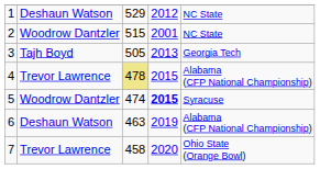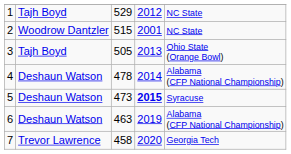1 | column 2: Deshaun Watson -> Tajh Boyd
3 | column 5: Georgia Tech -> Ohio State (Orange Bowl)
4 | column 2: Trevor Lawrence -> Deshaun Watson
4 | column 3: khaki background -> no background
4 | column 4: 2015 -> 2014
5 | column 2: Woodrow Dantzler -> Deshaun Watson
5 | column 3: 474 -> 473
7 | column 5: Ohio State (Orange Bowl) -> Georgia Tech
